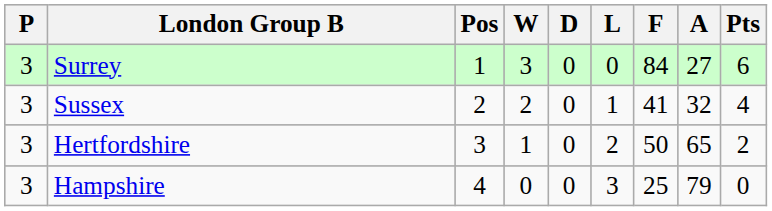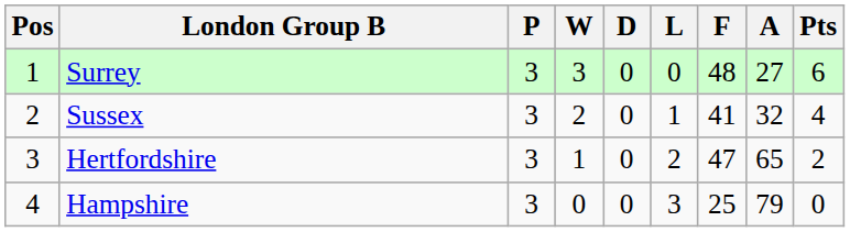columns swapped: Pos <-> P
Surrey | F: 84 -> 48
Hertfordshire | F: 50 -> 47
